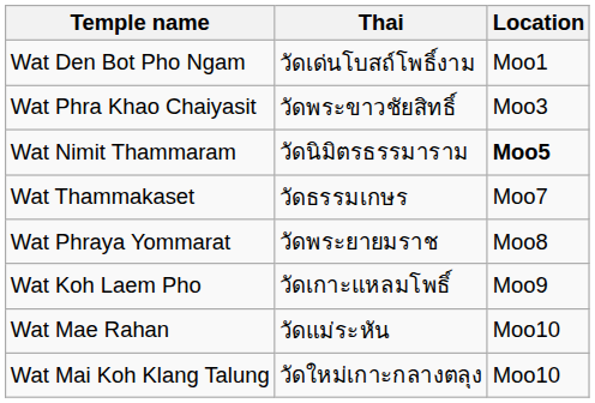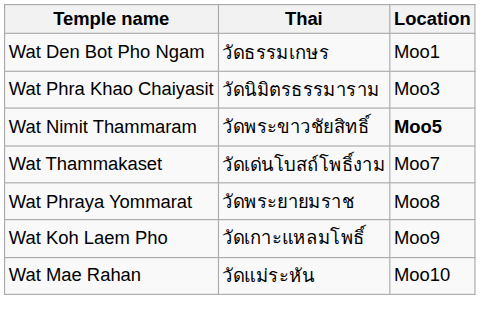Wat Den Bot Pho Ngam | Thai: วัดเด่นโบสถ์โพธิ์งาม -> วัดธรรมเกษร
Wat Phra Khao Chaiyasit | Thai: วัดพระขาวชัยสิทธิ์ -> วัดนิมิตรธรรมาราม
Wat Nimit Thammaram | Thai: วัดนิมิตรธรรมาราม -> วัดพระขาวชัยสิทธิ์
Wat Thammakaset | Thai: วัดธรรมเกษร -> วัดเด่นโบสถ์โพธิ์งาม
- row: Wat Mai Koh Klang Talung | วัดใหม่เกาะกลางตลุง | Moo10
